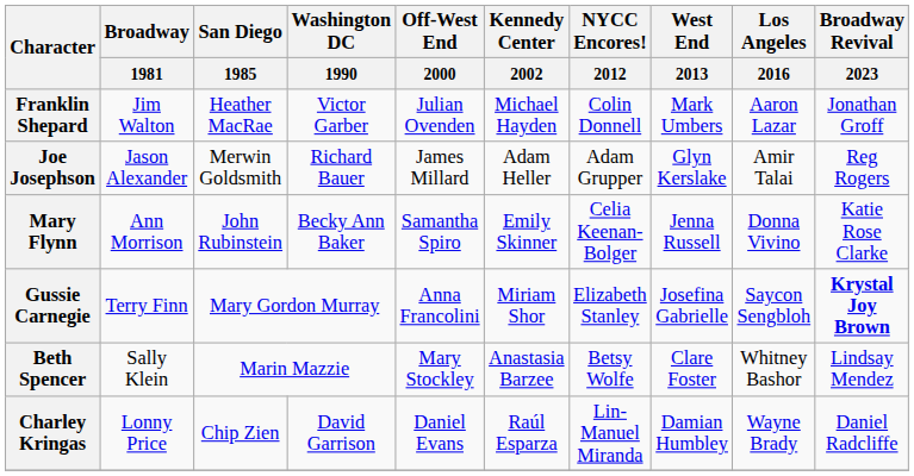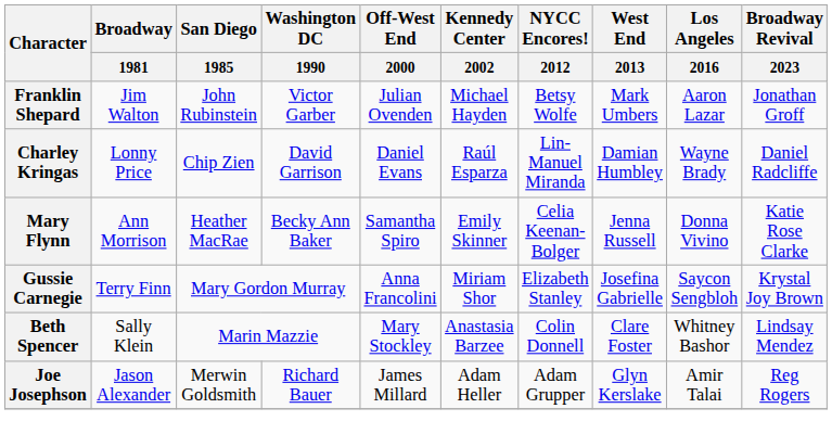Franklin Shepard | San Diego / 1985: Heather MacRae -> John Rubinstein
Franklin Shepard | NYCC Encores! / 2012: Colin Donnell -> Betsy Wolfe
rows swapped: Charley Kringas <-> Joe Josephson
Mary Flynn | San Diego / 1985: John Rubinstein -> Heather MacRae
Gussie Carnegie | Broadway Revival / 2023: bold -> normal
Beth Spencer | NYCC Encores! / 2012: Betsy Wolfe -> Colin Donnell
